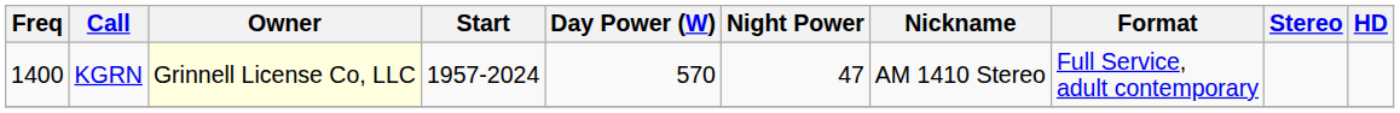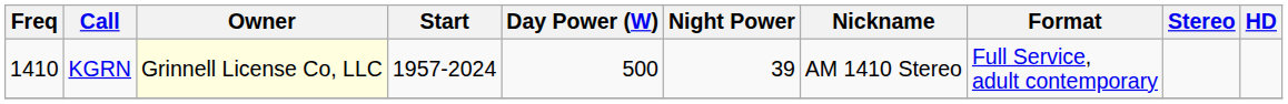KGRN | Freq: 1400 -> 1410
KGRN | Day Power (W): 570 -> 500
KGRN | Night Power: 47 -> 39
